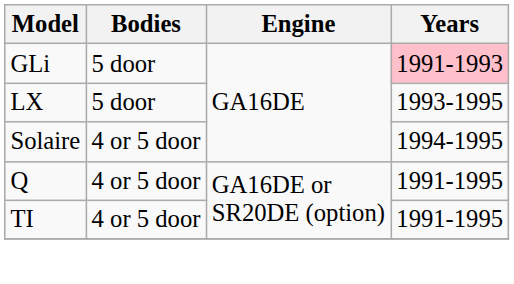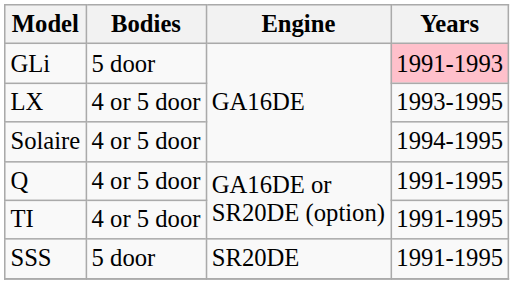LX | Bodies: 5 door -> 4 or 5 door
+ row: SSS | 5 door | SR20DE | 1991-1995
